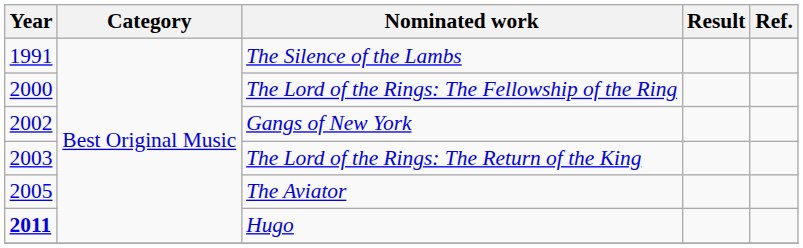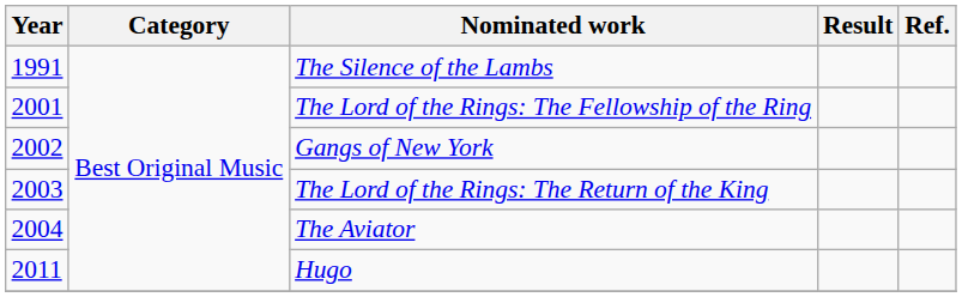The Lord of the Rings: The Fellowship of the Ring | Year: 2000 -> 2001
The Aviator | Year: 2005 -> 2004
Hugo | Year: bold -> normal
